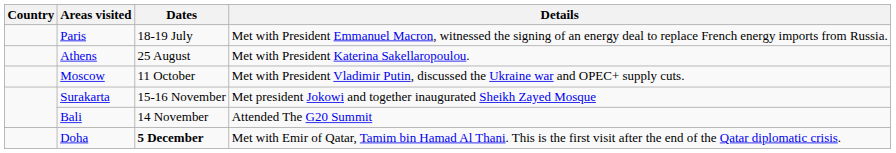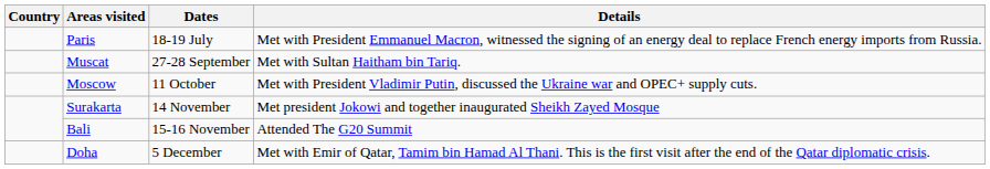- row: Athens | 25 August | Met with President Katerina Sakellaropoulou.
+ row: Muscat | 27-28 September | Met with Sultan Haitham bin Tariq.
Surakarta | Dates: 15-16 November -> 14 November
Bali | Dates: 14 November -> 15-16 November
Doha | Dates: bold -> normal
